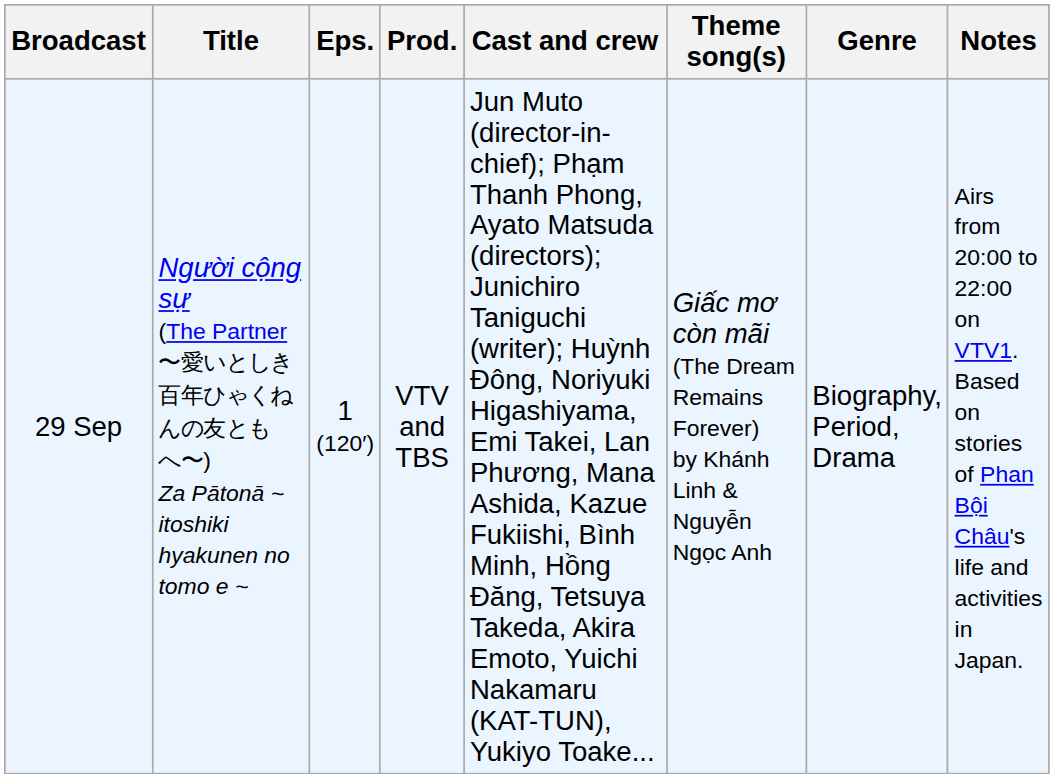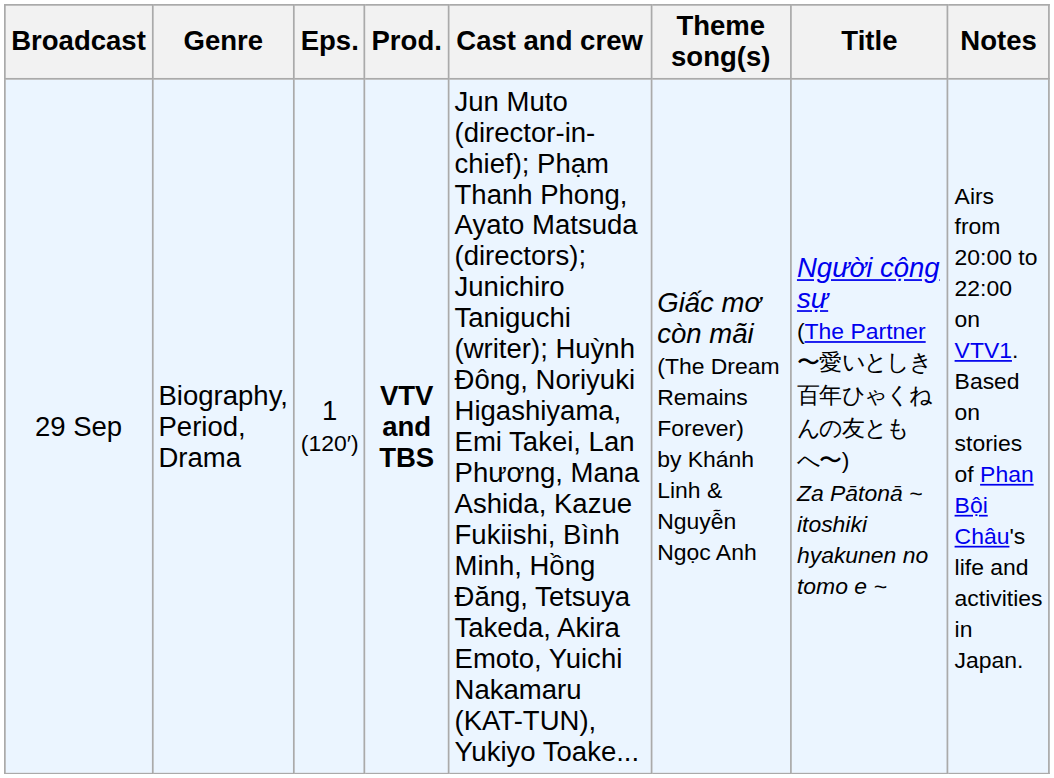columns swapped: Title <-> Genre
29 Sep | Prod.: normal -> bold
